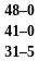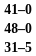rows swapped: 41–0 <-> 48–0
